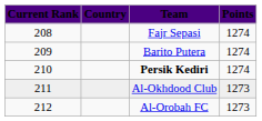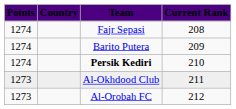columns swapped: Current Rank <-> Points
